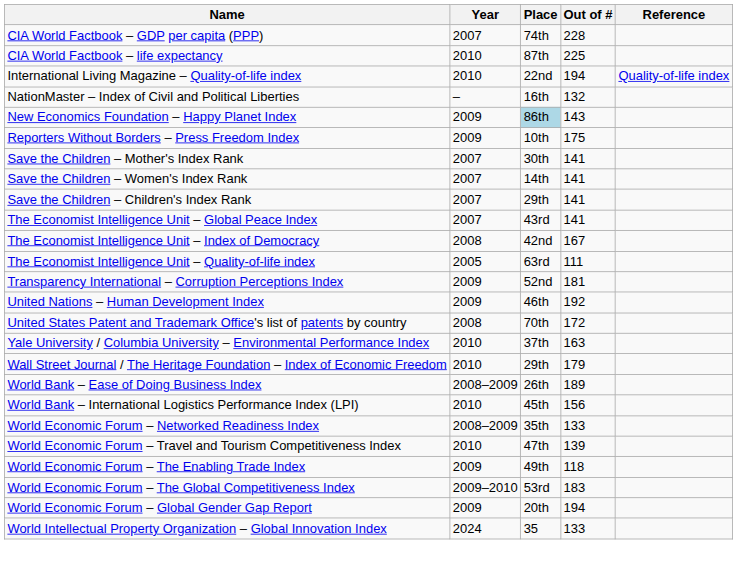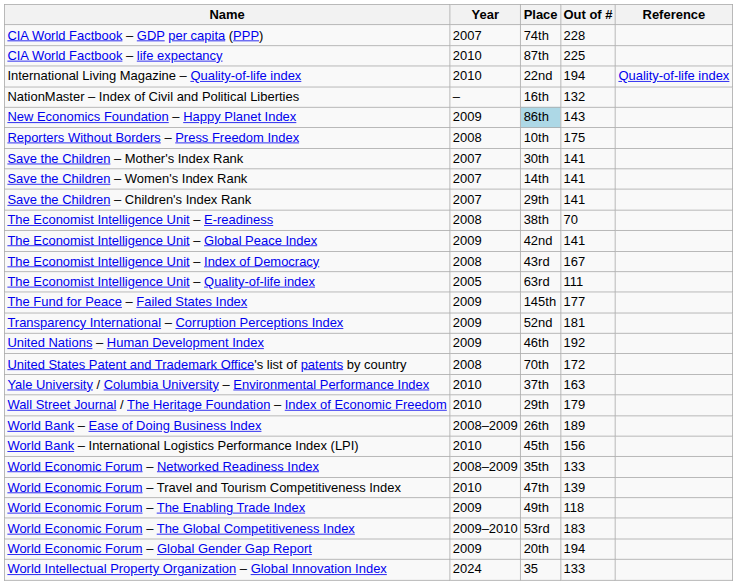Reporters Without Borders – Press Freedom Index | Year: 2009 -> 2008
+ row: The Economist Intelligence Unit – E-readiness | 2008 | 38th | 70
The Economist Intelligence Unit – Global Peace Index | Year: 2007 -> 2009
The Economist Intelligence Unit – Global Peace Index | Place: 43rd -> 42nd
The Economist Intelligence Unit – Index of Democracy | Place: 42nd -> 43rd
+ row: The Fund for Peace – Failed States Index | 2009 | 145th | 177
